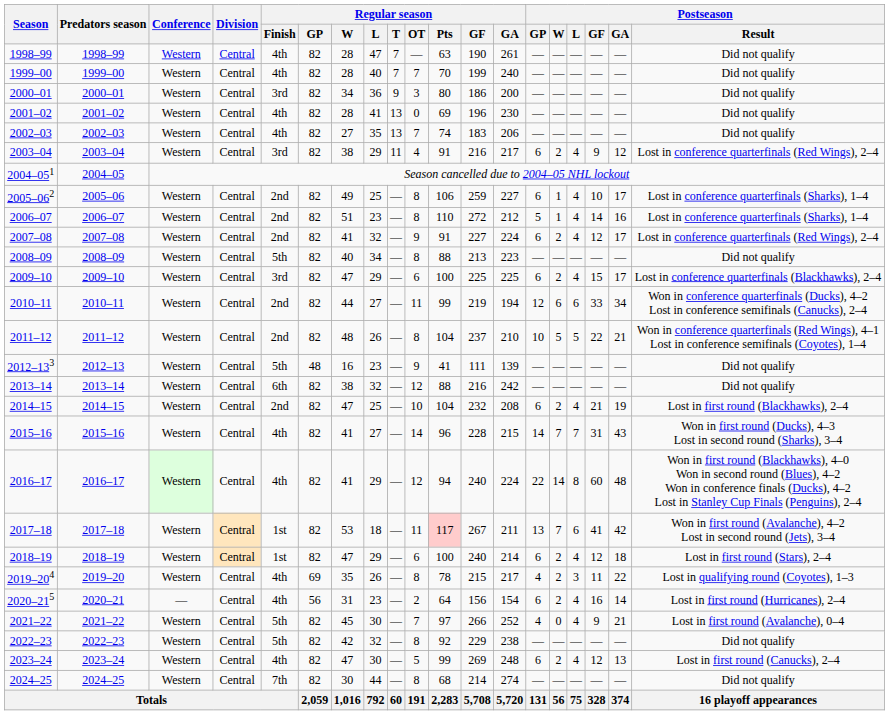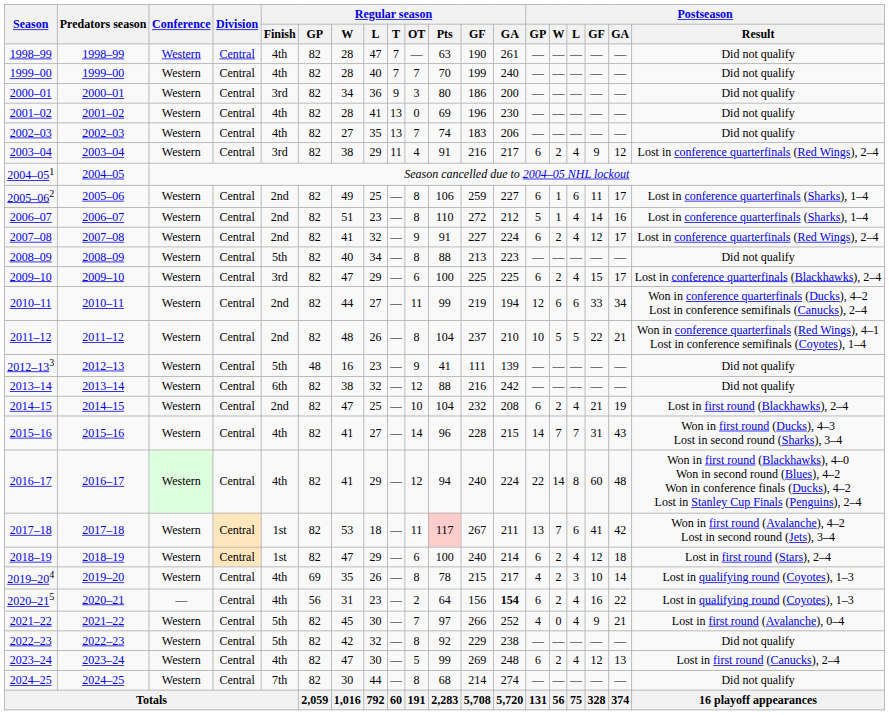2005–062 | Postseason / L: 4 -> 6
2005–062 | Postseason / GF: 10 -> 11
2019–204 | Postseason / GF: 11 -> 10
2019–204 | Postseason / GA: 22 -> 14
2020–215 | Regular season / GA: normal -> bold
2020–215 | Postseason / GA: 14 -> 22
2020–215 | Postseason / Result: Lost in first round (Hurricanes), 2–4 -> Lost in qualifying round (Coyotes), 1–3
